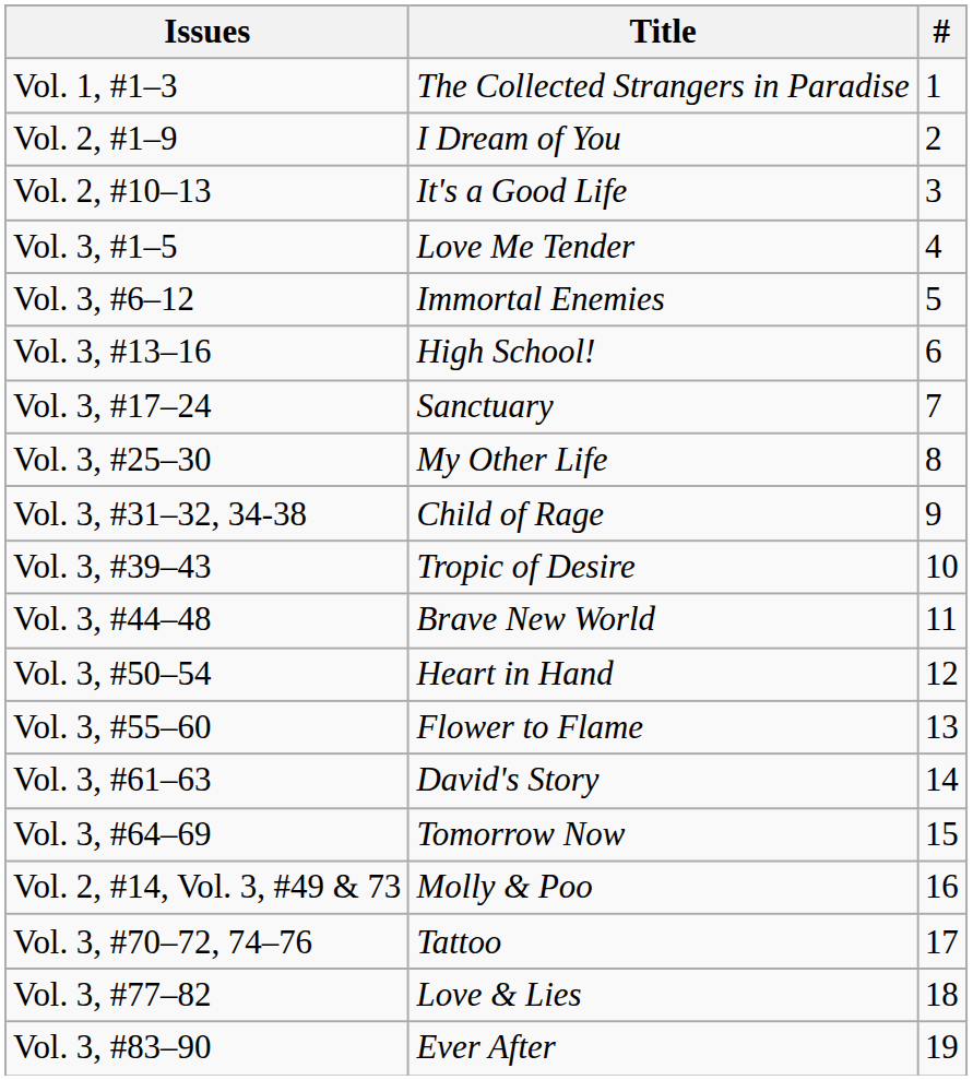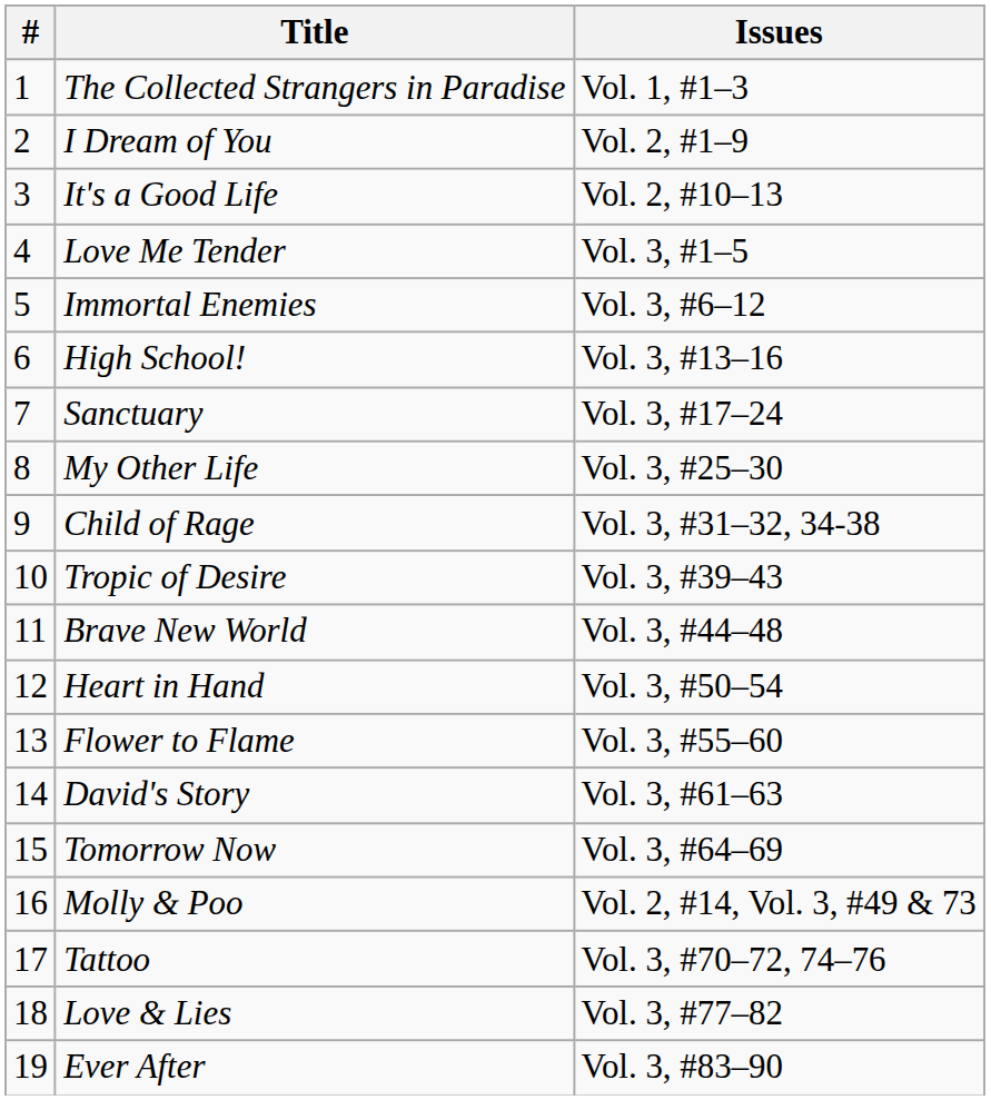columns swapped: # <-> Issues
